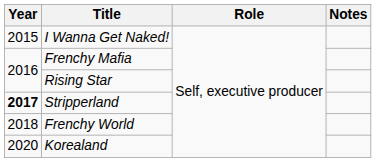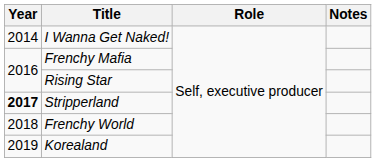I Wanna Get Naked! | Year: 2015 -> 2014
Korealand | Year: 2020 -> 2019
